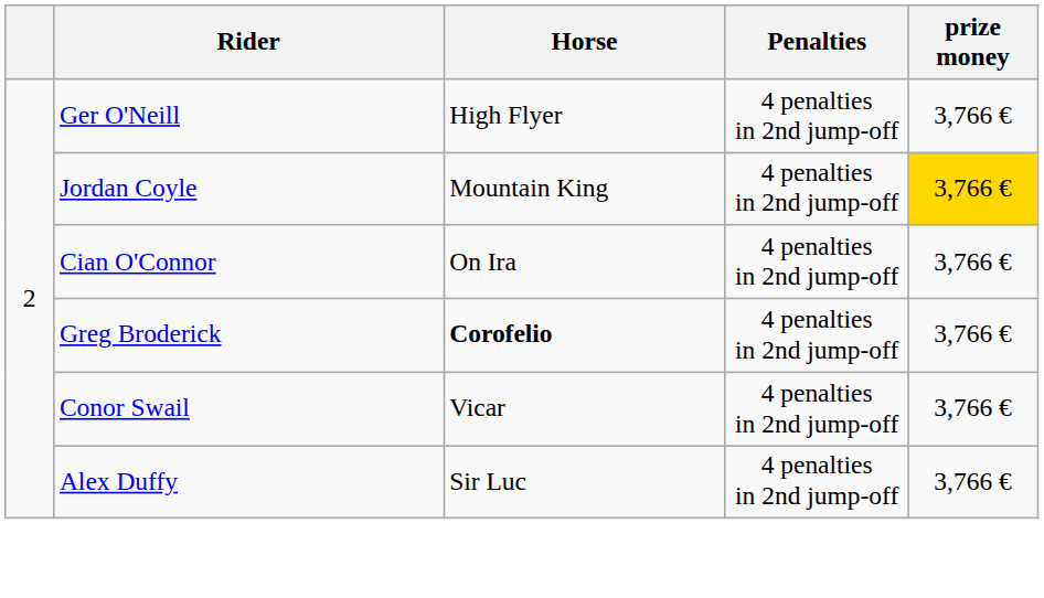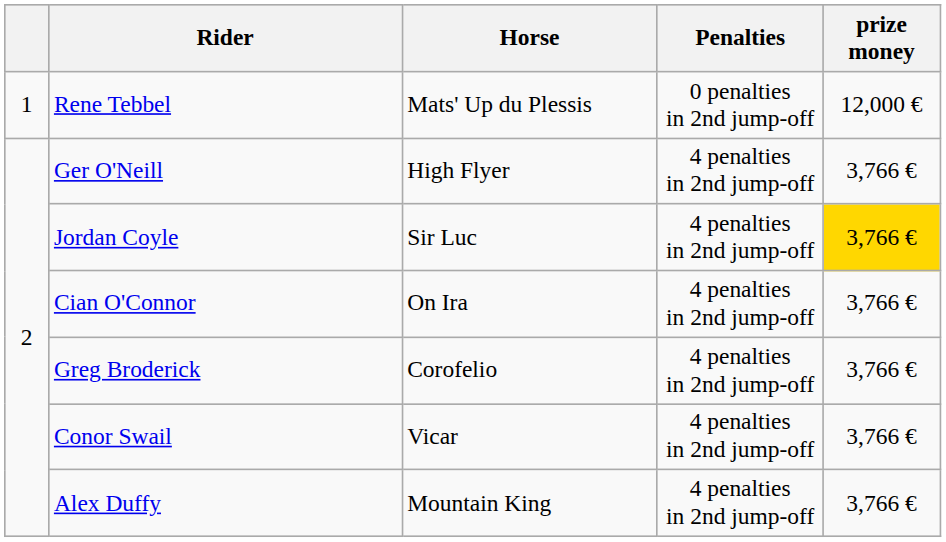+ row: 1 | Rene Tebbel | Mats' Up du Plessis | 0 penalties in 2nd jump-off | 12,000 €
Jordan Coyle | Horse: Mountain King -> Sir Luc
Greg Broderick | Horse: bold -> normal
Alex Duffy | Horse: Sir Luc -> Mountain King
